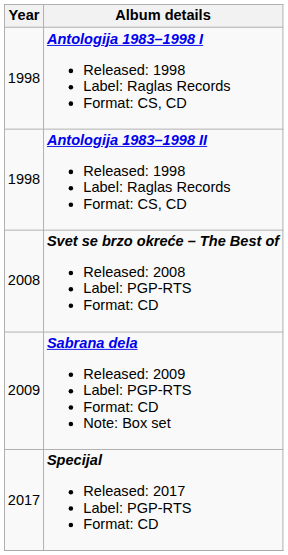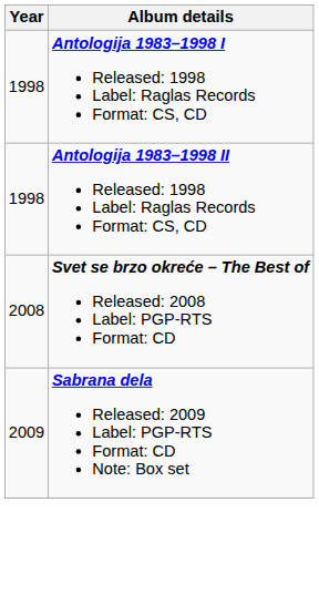- row: 2017 | Specijal Released: 2017 Label: PGP-RTS Format: CD
